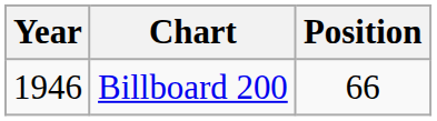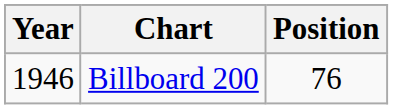Billboard 200 | Position: 66 -> 76
